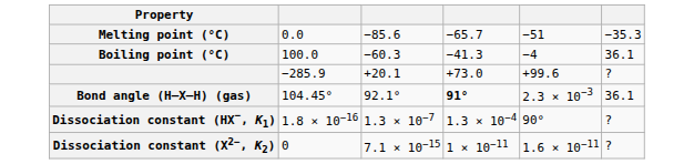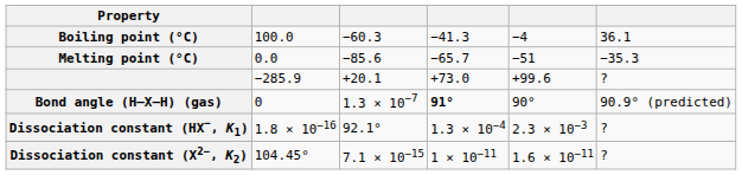rows swapped: Melting point (°C) <-> Boiling point (°C)
Bond angle (H–X–H) (gas) | column 2: 104.45° -> 0
Bond angle (H–X–H) (gas) | column 3: 92.1° -> 1.3 × 10−7
Bond angle (H–X–H) (gas) | column 5: 2.3 × 10−3 -> 90°
Bond angle (H–X–H) (gas) | column 6: 36.1 -> 90.9° (predicted)
Dissociation constant (HX−, K1) | column 3: 1.3 × 10−7 -> 92.1°
Dissociation constant (HX−, K1) | column 5: 90° -> 2.3 × 10−3
Dissociation constant (X2−, K2) | column 2: 0 -> 104.45°
